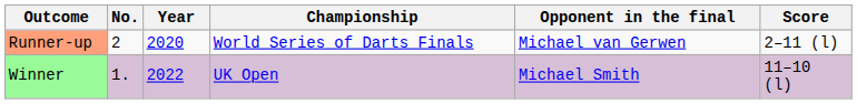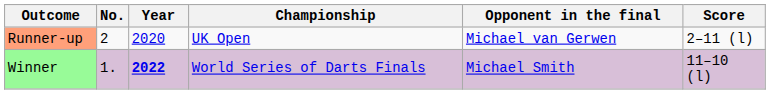Runner-up | Championship: World Series of Darts Finals -> UK Open
Winner | Year: normal -> bold
Winner | Championship: UK Open -> World Series of Darts Finals
